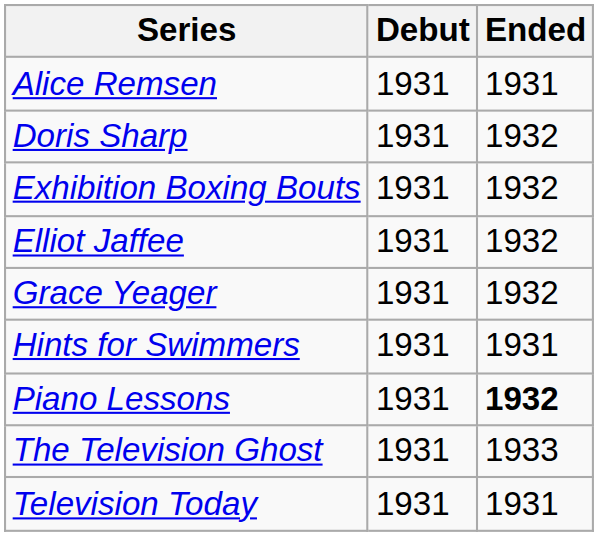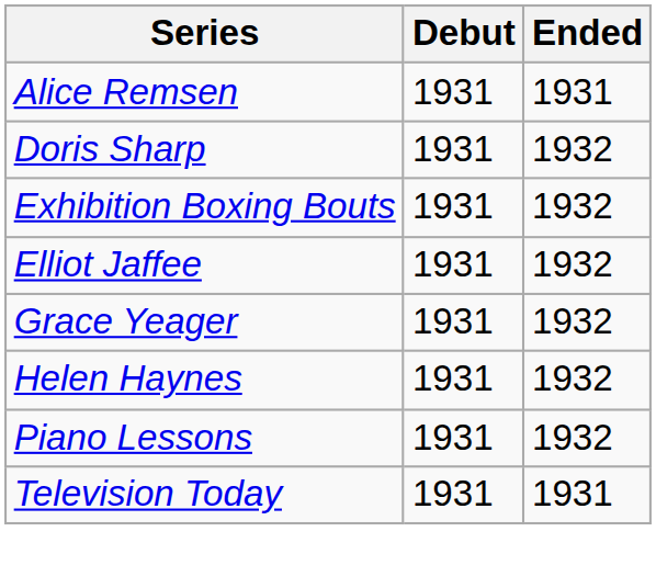+ row: Helen Haynes | 1931 | 1932
- row: Hints for Swimmers | 1931 | 1931
Piano Lessons | Ended: bold -> normal
- row: The Television Ghost | 1931 | 1933
